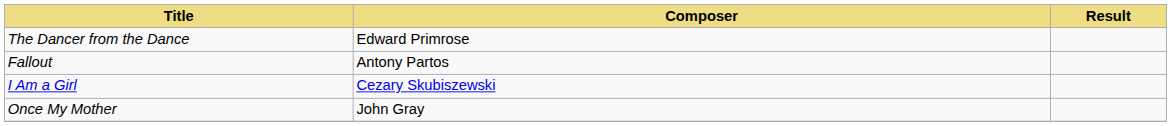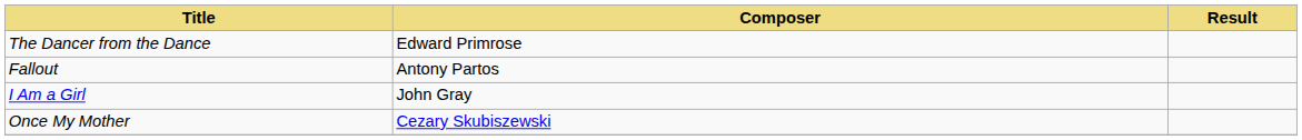I Am a Girl | Composer: Cezary Skubiszewski -> John Gray
Once My Mother | Composer: John Gray -> Cezary Skubiszewski
